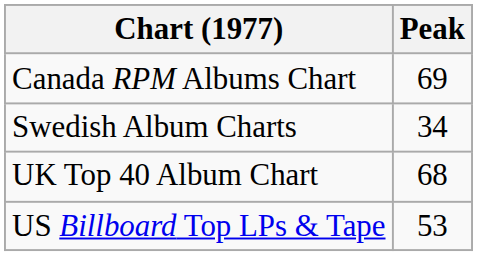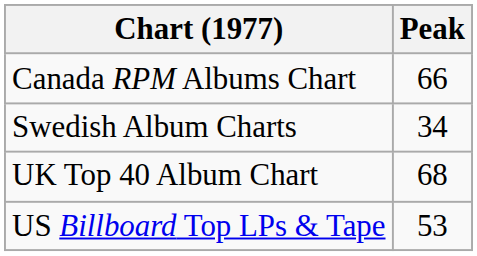Canada RPM Albums Chart | Peak: 69 -> 66
